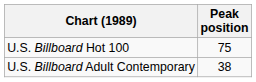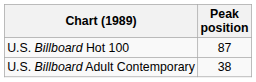U.S. Billboard Hot 100 | Peak position: 75 -> 87
